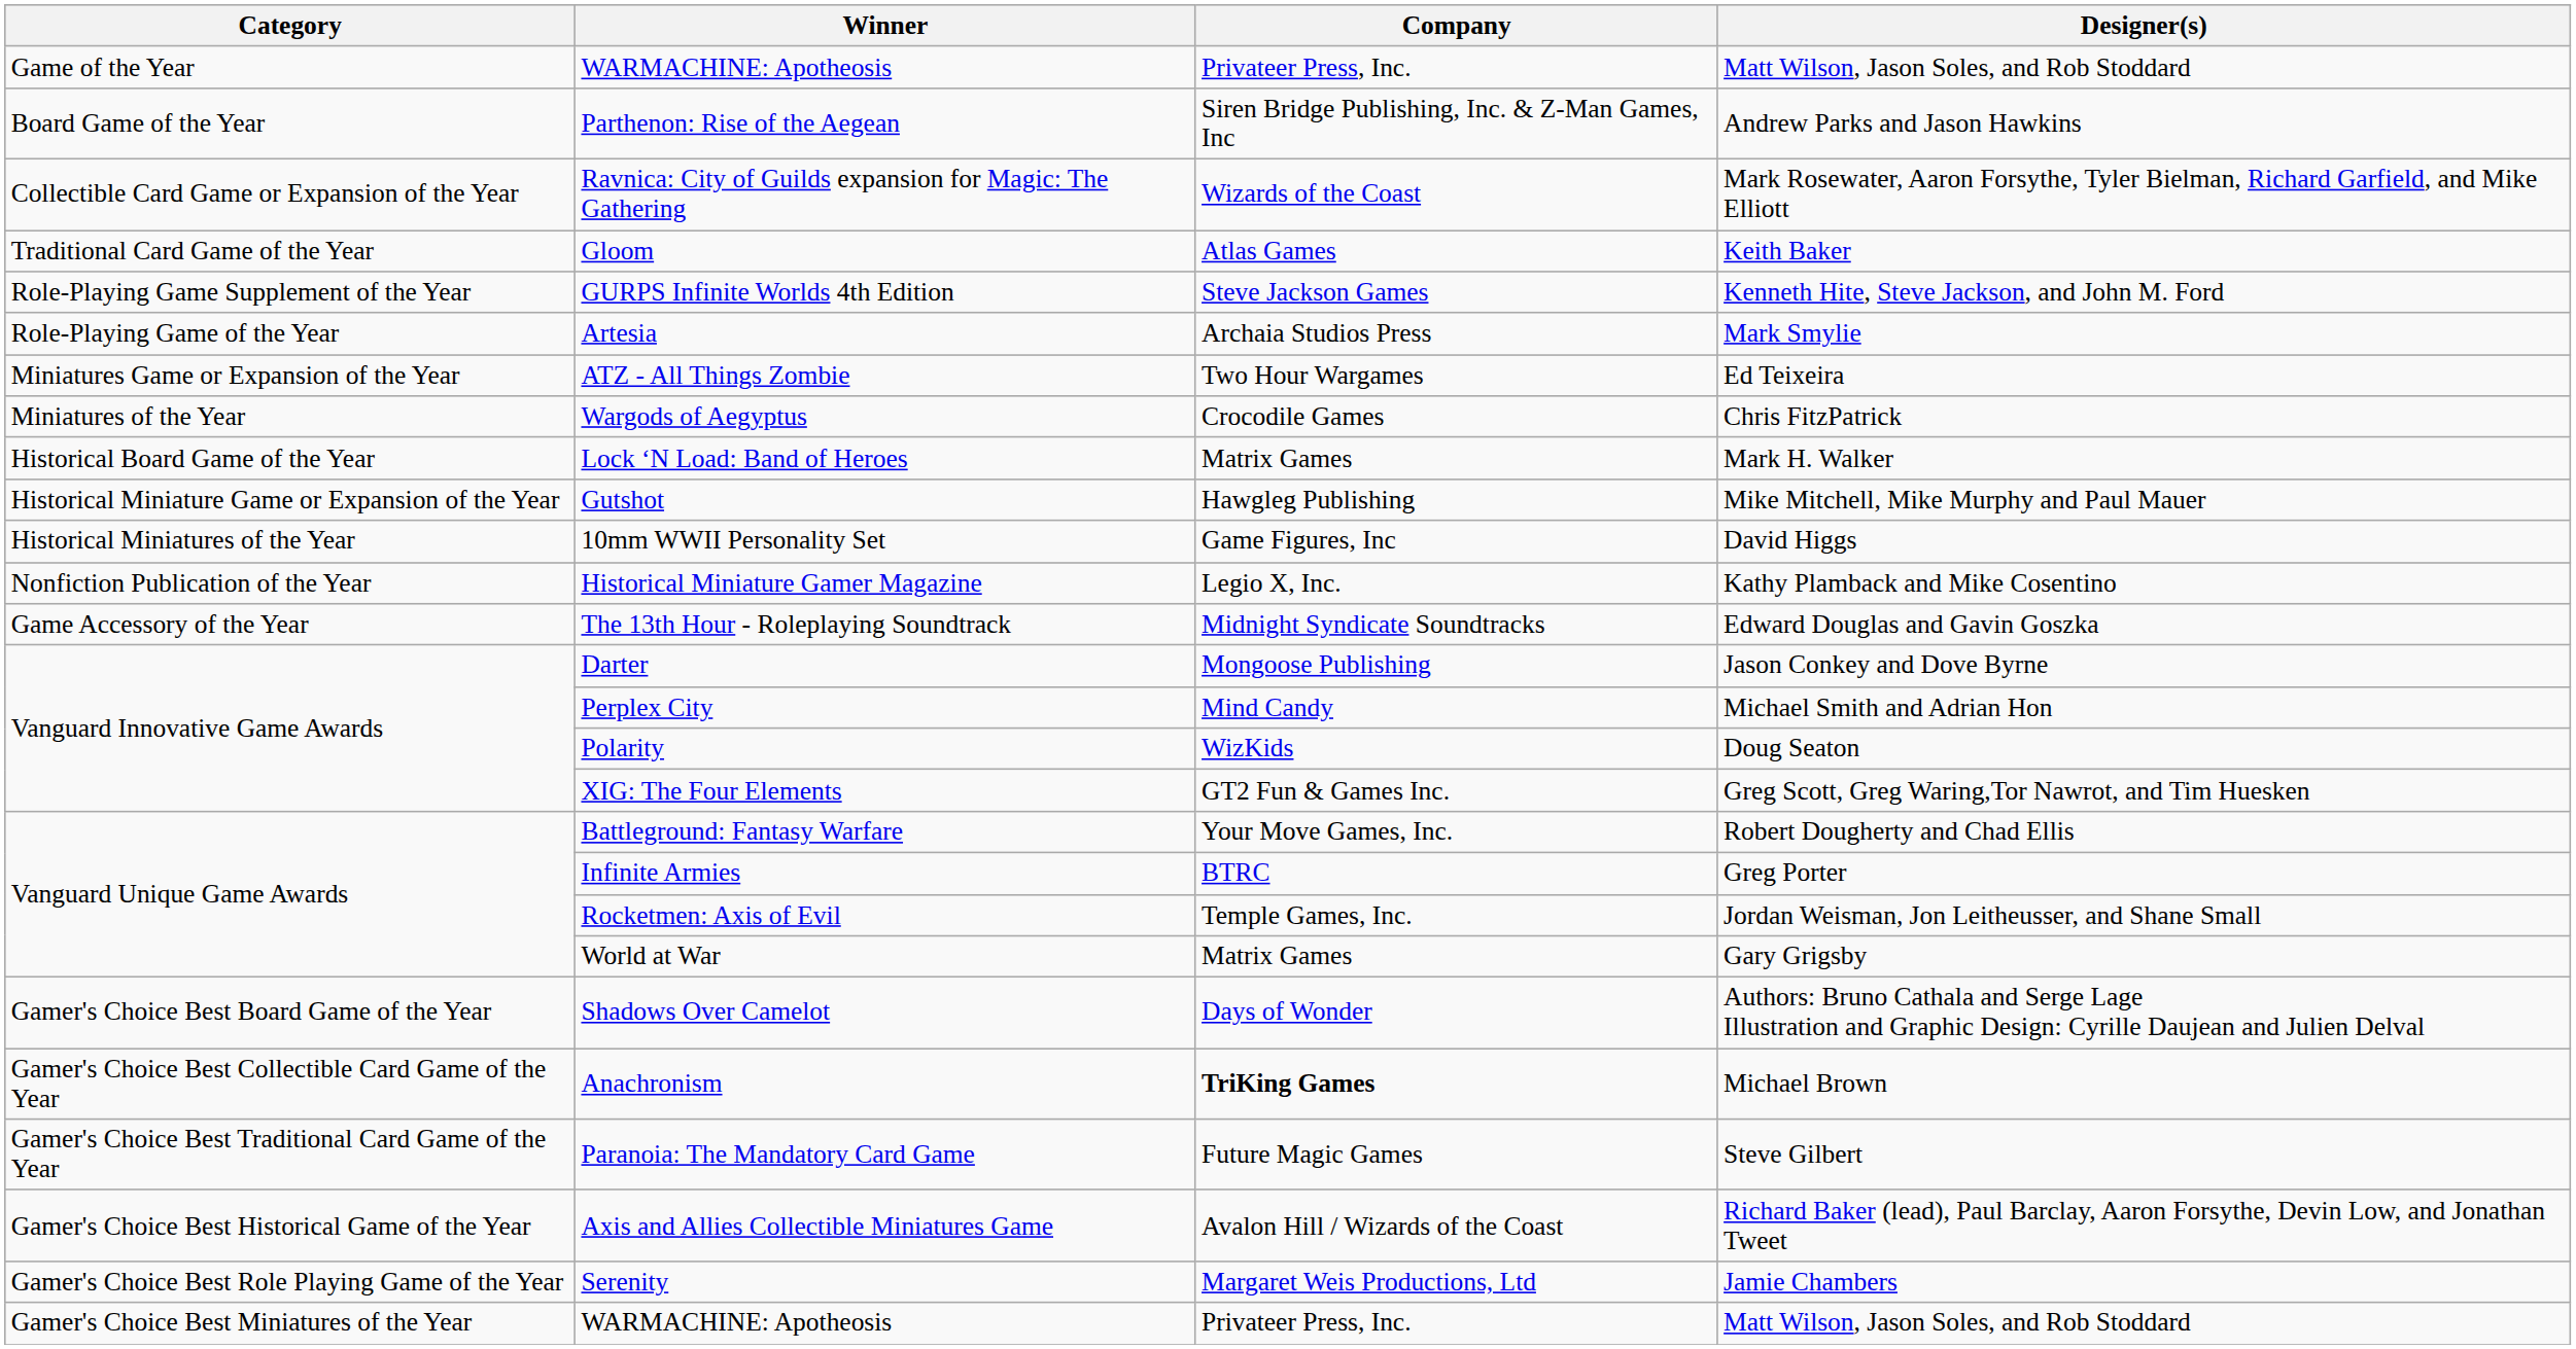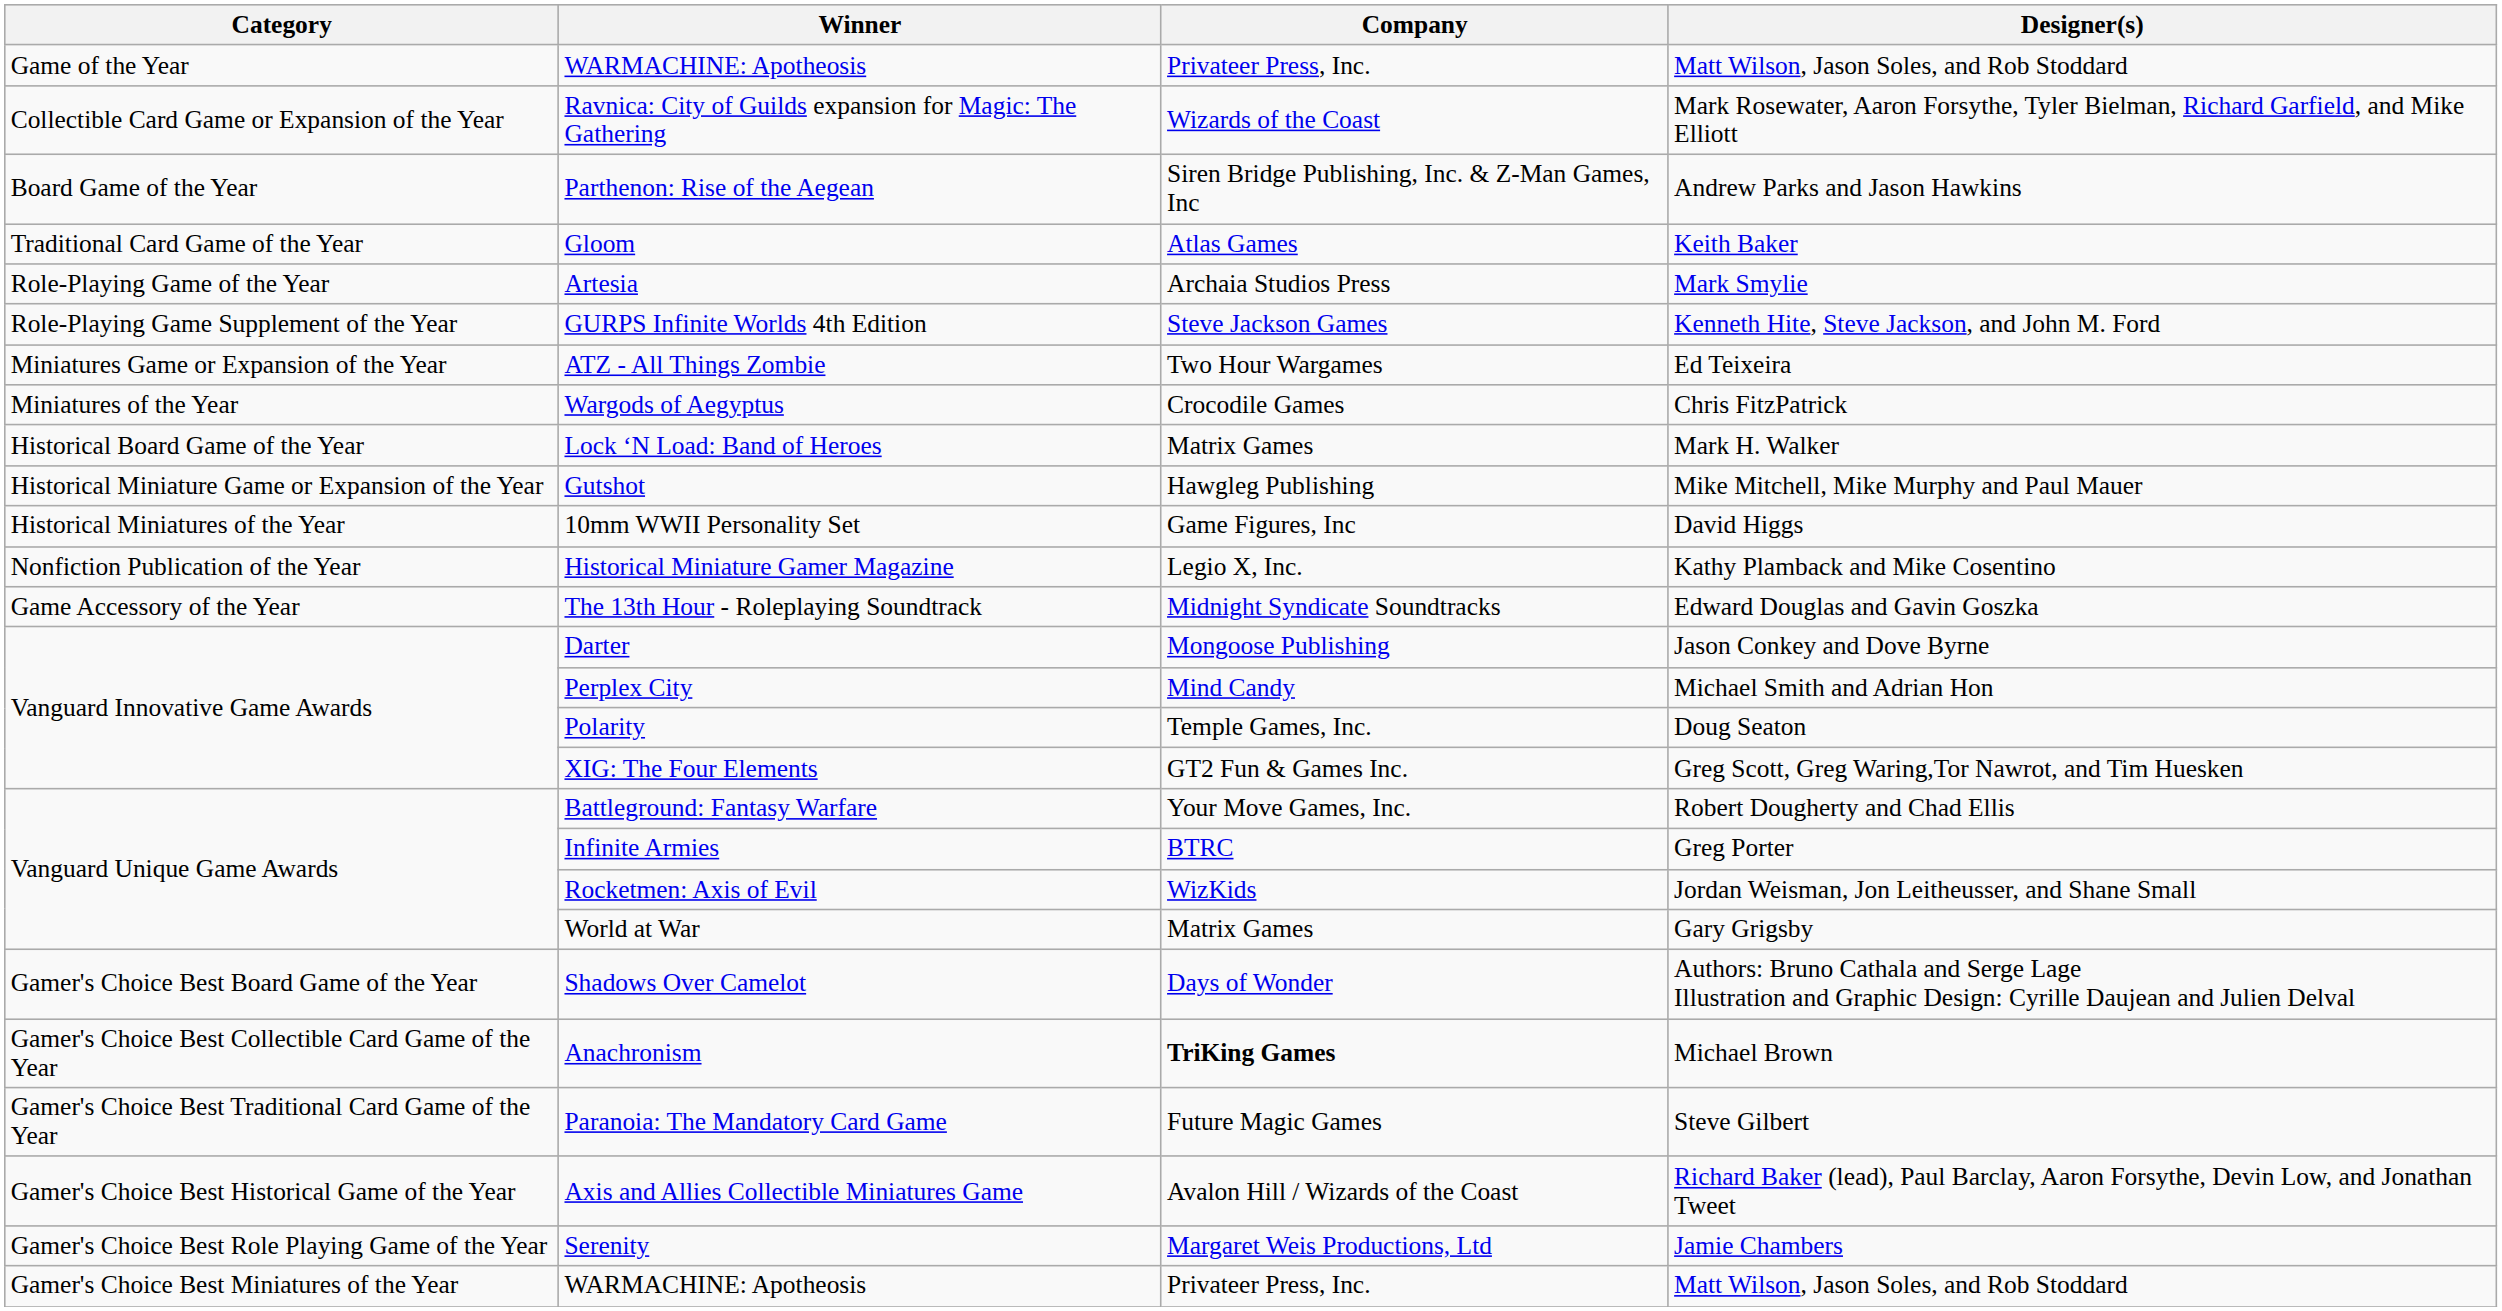rows swapped: Parthenon: Rise of the Aegean <-> Ravnica: City of Guilds expansion for Magic: The Gathering
rows swapped: Artesia <-> GURPS Infinite Worlds 4th Edition
Polarity | Company: WizKids -> Temple Games, Inc.
Rocketmen: Axis of Evil | Company: Temple Games, Inc. -> WizKids
